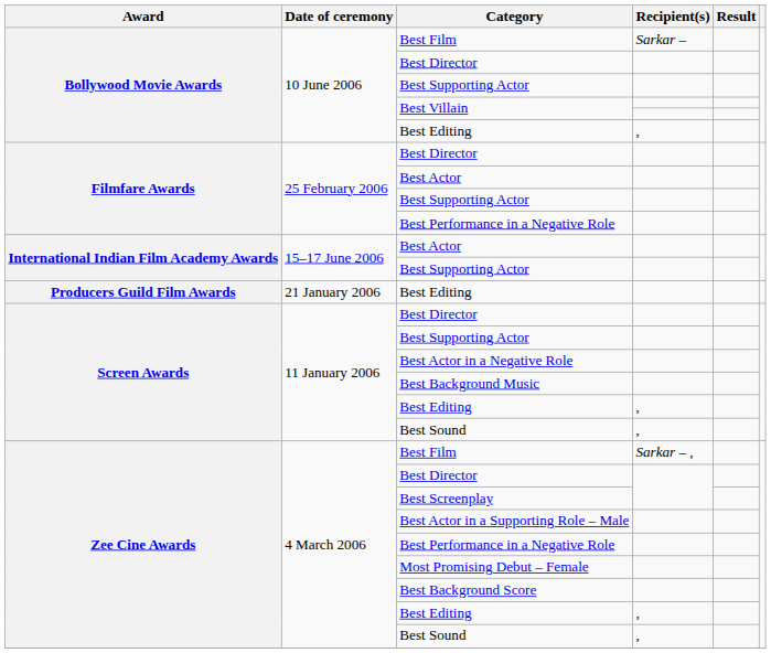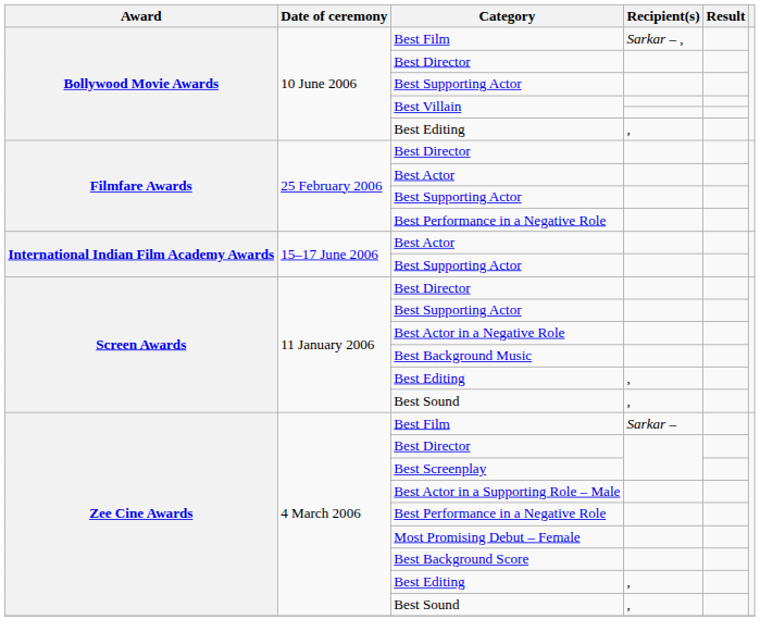Bollywood Movie Awards / Best Film | Recipient(s): Sarkar – -> Sarkar – ,
- row: Producers Guild Film Awards | 21 January 2006 | Best Editing
Zee Cine Awards / Best Film | Recipient(s): Sarkar – , -> Sarkar –
